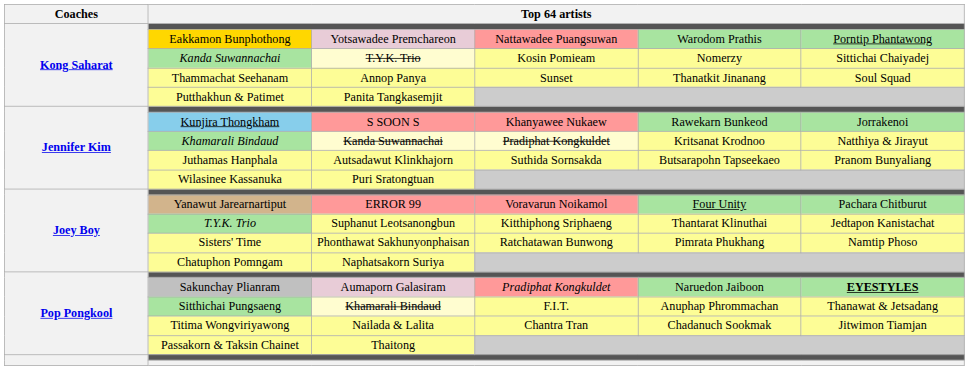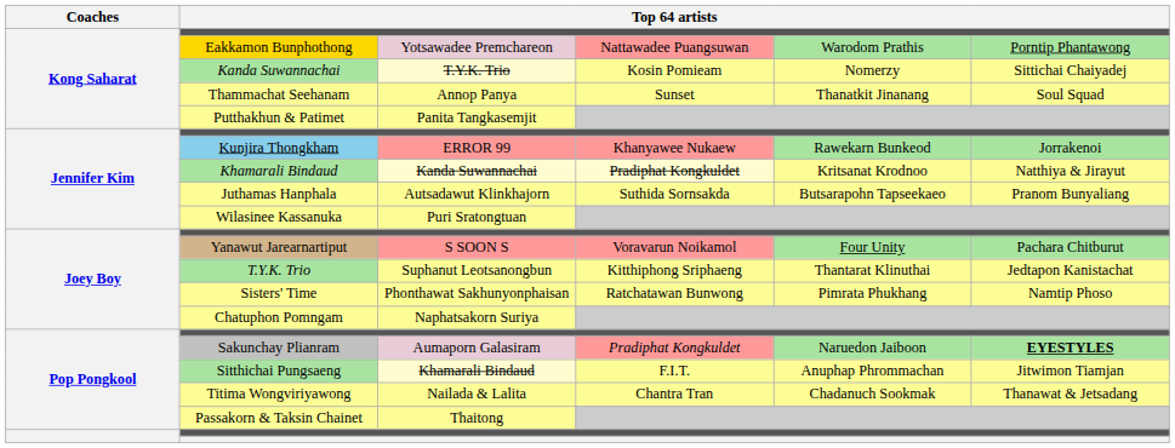Kunjira Thongkham | column 3: S SOON S -> ERROR 99
Yanawut Jarearnartiput | column 3: ERROR 99 -> S SOON S
Sitthichai Pungsaeng | column 6: Thanawat & Jetsadang -> Jitwimon Tiamjan
Titima Wongviriyawong | column 6: Jitwimon Tiamjan -> Thanawat & Jetsadang
